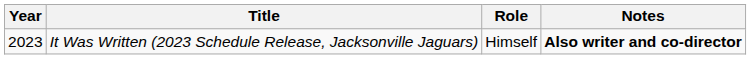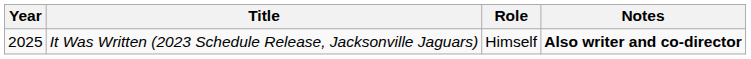It Was Written (2023 Schedule Release, Jacksonville Jaguars) | Year: 2023 -> 2025
